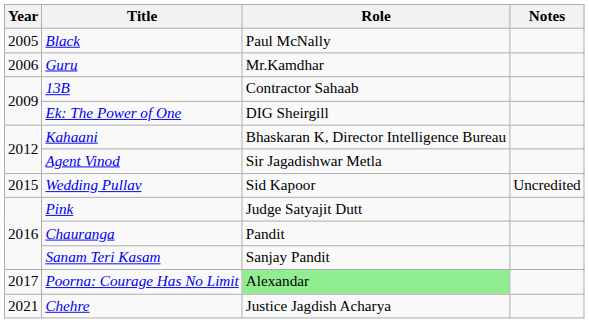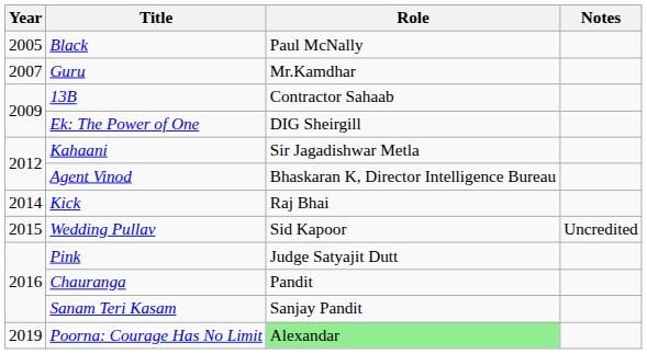Guru | Year: 2006 -> 2007
Kahaani | Role: Bhaskaran K, Director Intelligence Bureau -> Sir Jagadishwar Metla
Agent Vinod | Role: Sir Jagadishwar Metla -> Bhaskaran K, Director Intelligence Bureau
+ row: 2014 | Kick | Raj Bhai
Poorna: Courage Has No Limit | Year: 2017 -> 2019
- row: 2021 | Chehre | Justice Jagdish Acharya
